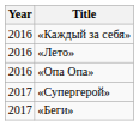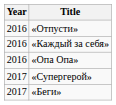+ row: 2016 | «Отпусти»
- row: 2016 | «Лето»
